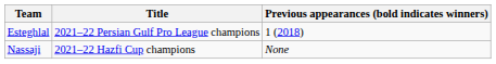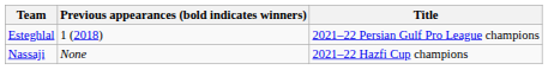columns swapped: Title <-> Previous appearances (bold indicates winners)
